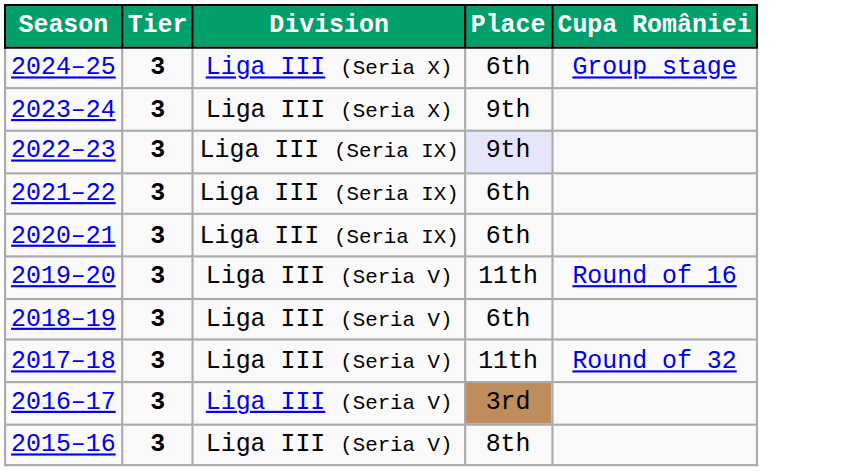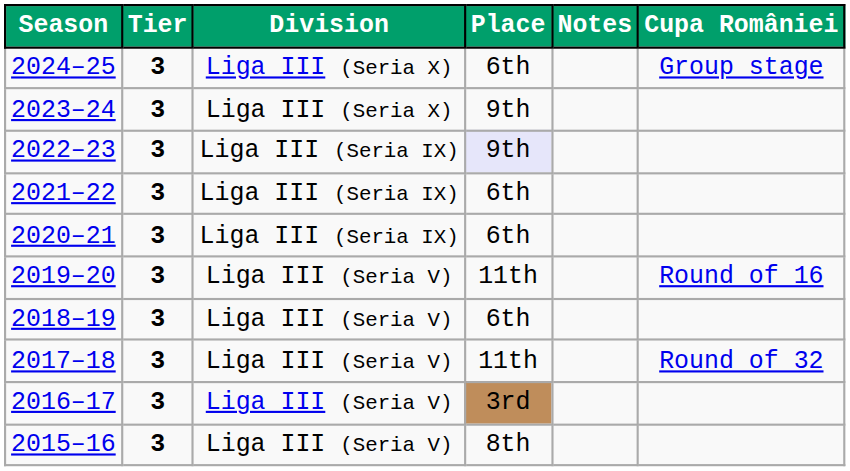+ column: Notes
